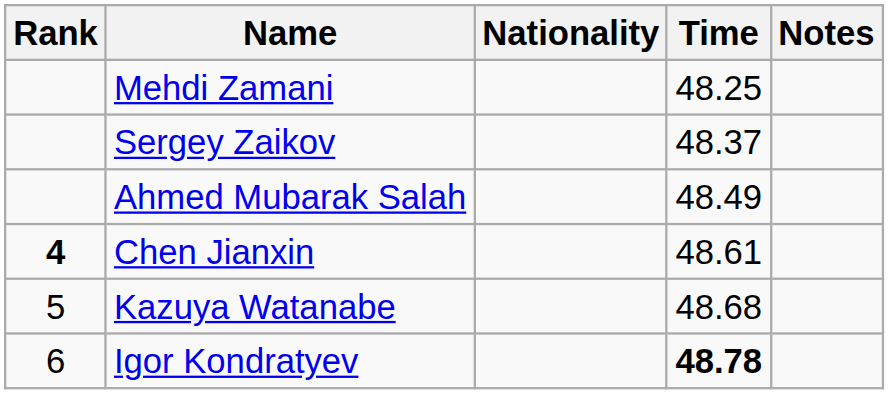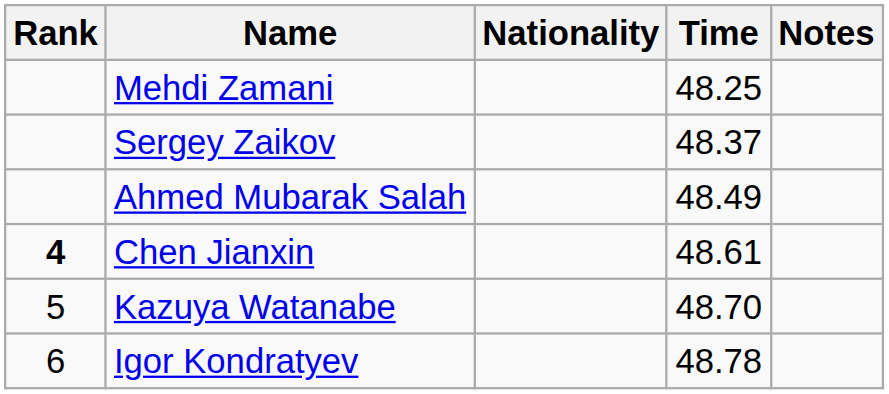Kazuya Watanabe | Time: 48.68 -> 48.70
Igor Kondratyev | Time: bold -> normal
